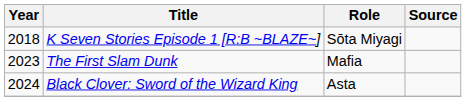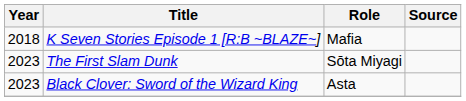K Seven Stories Episode 1 [R:B ~BLAZE~] | Role: Sōta Miyagi -> Mafia
The First Slam Dunk | Role: Mafia -> Sōta Miyagi
Black Clover: Sword of the Wizard King | Year: 2024 -> 2023
